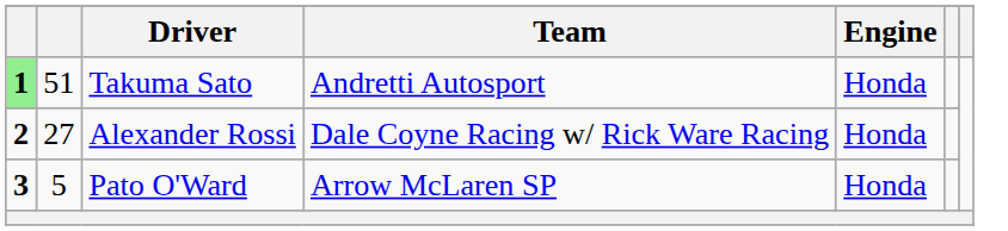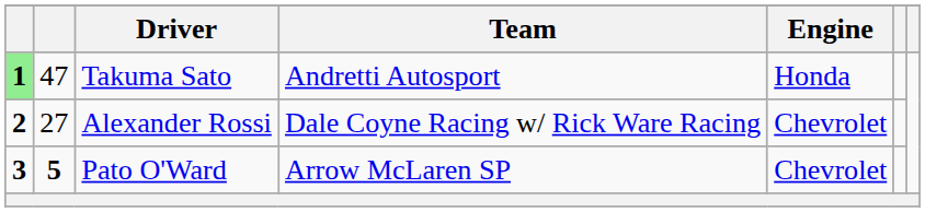Takuma Sato | column 2: 51 -> 47
Alexander Rossi | Engine: Honda -> Chevrolet
Pato O'Ward | column 2: normal -> bold
Pato O'Ward | Engine: Honda -> Chevrolet
